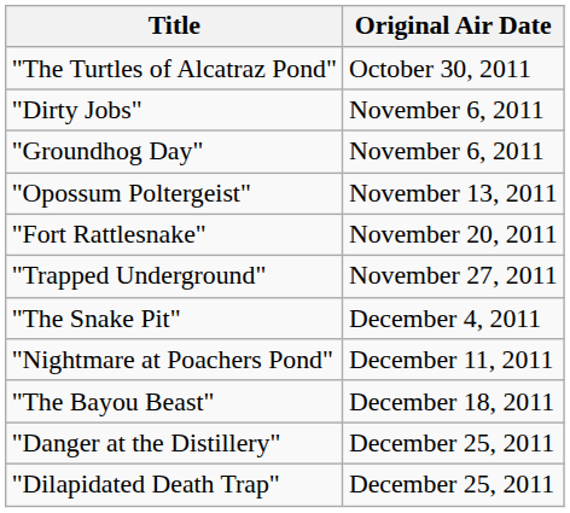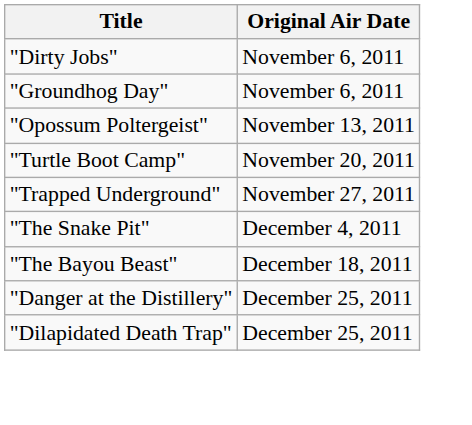- row: "The Turtles of Alcatraz Pond" | October 30, 2011
- row: "Fort Rattlesnake" | November 20, 2011
+ row: "Turtle Boot Camp" | November 20, 2011
- row: "Nightmare at Poachers Pond" | December 11, 2011
